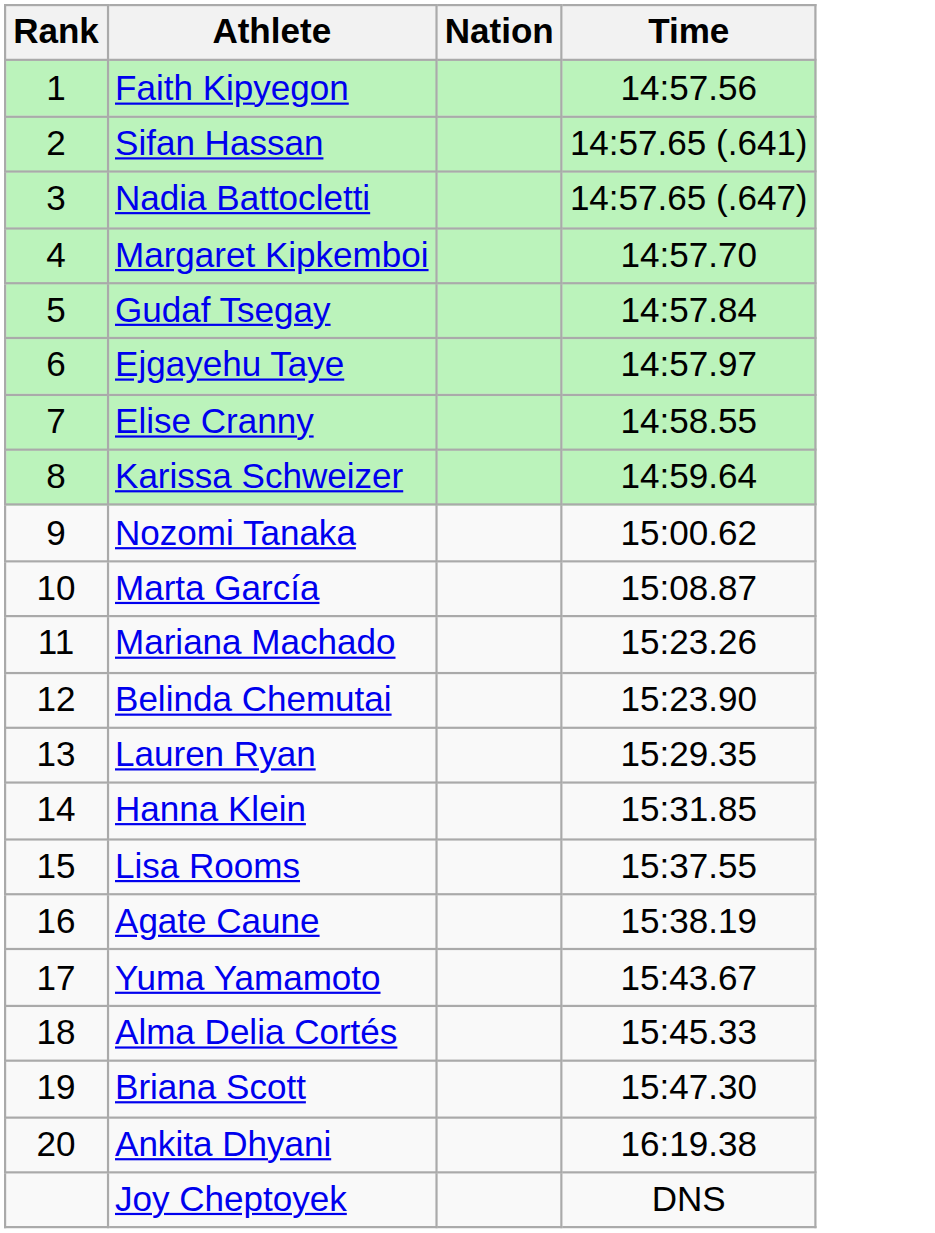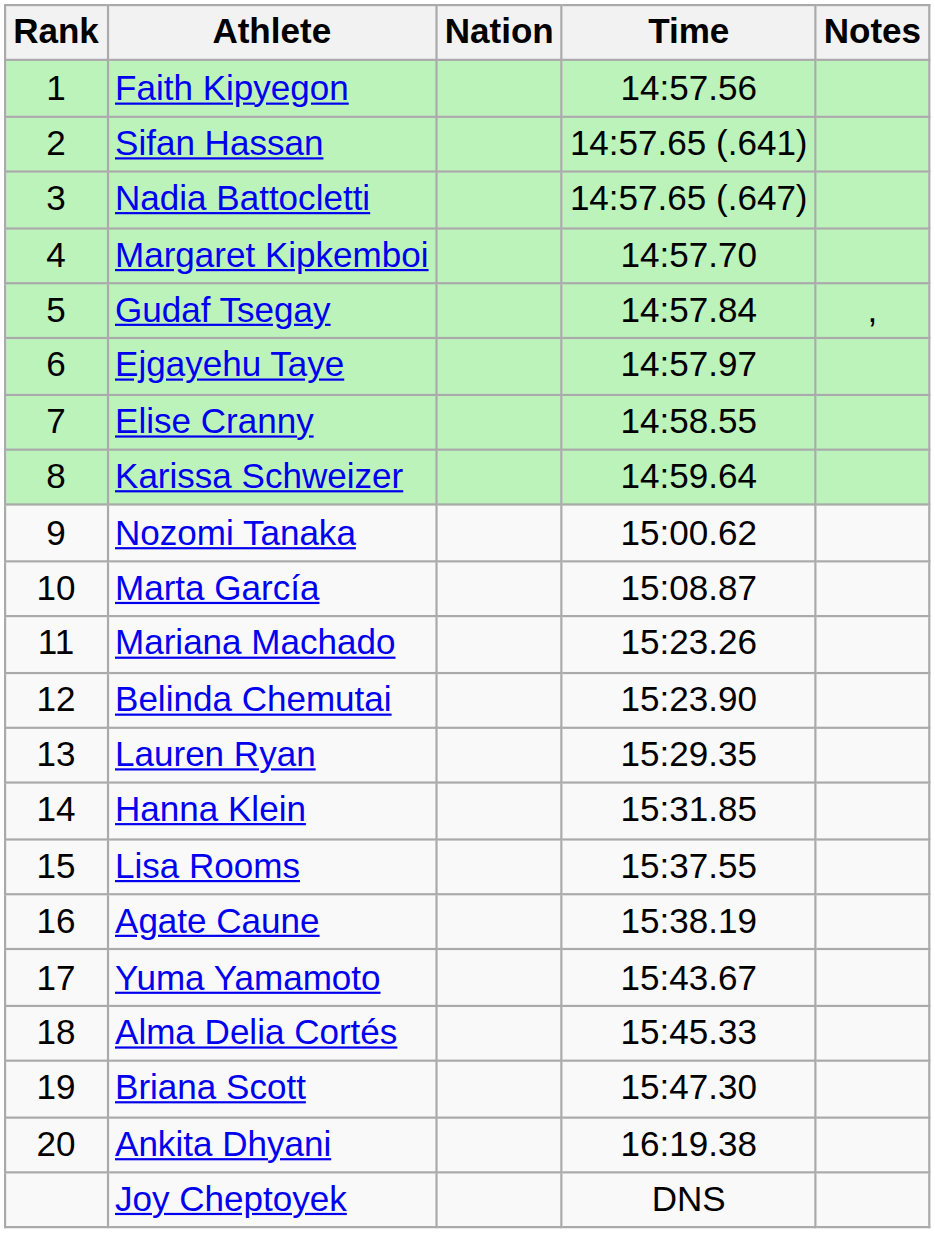+ column: Notes | ,
